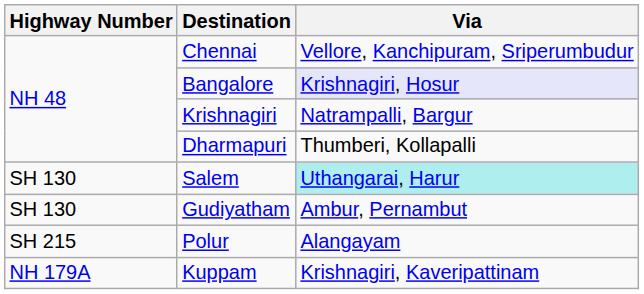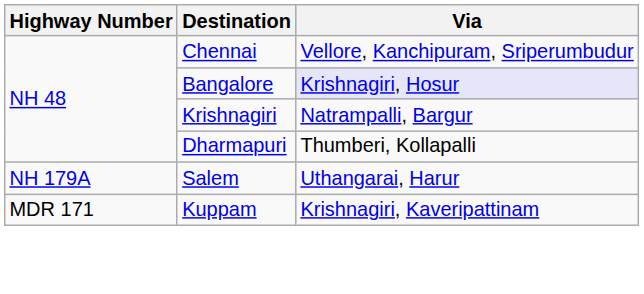Salem | Highway Number: SH 130 -> NH 179A
Salem | Via: paleturquoise background -> no background
- row: SH 130 | Gudiyatham | Ambur, Pernambut
- row: SH 215 | Polur | Alangayam
Kuppam | Highway Number: NH 179A -> MDR 171
